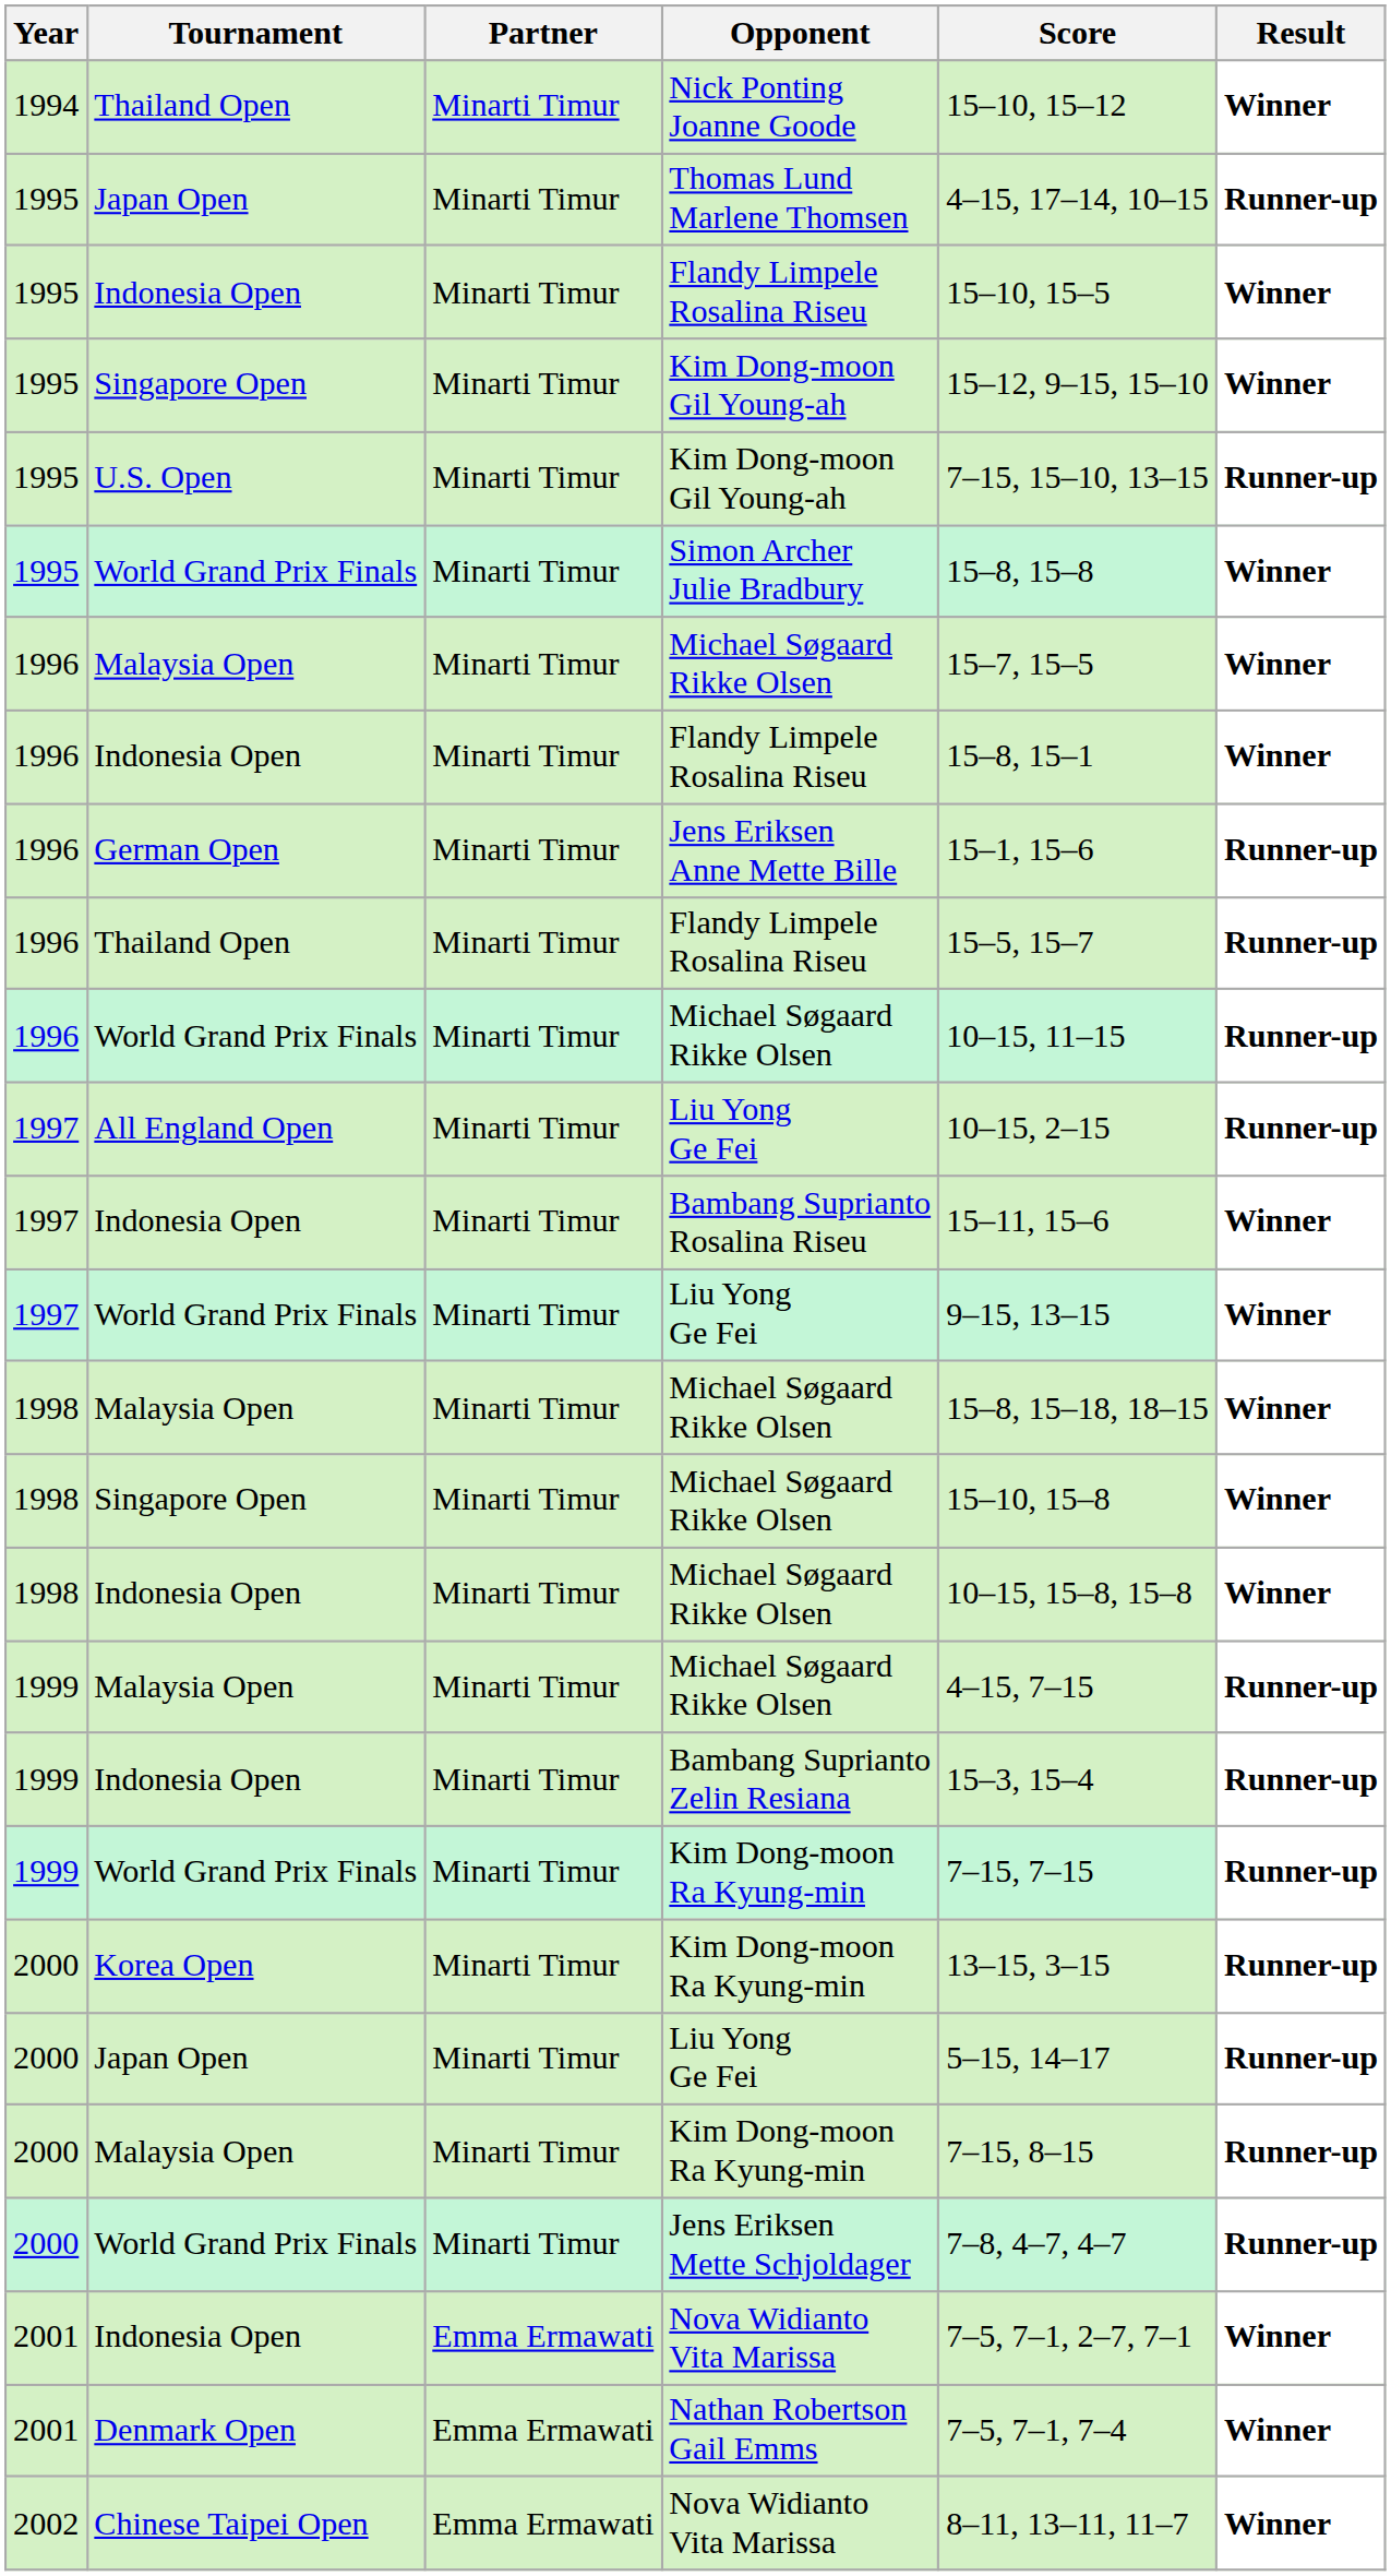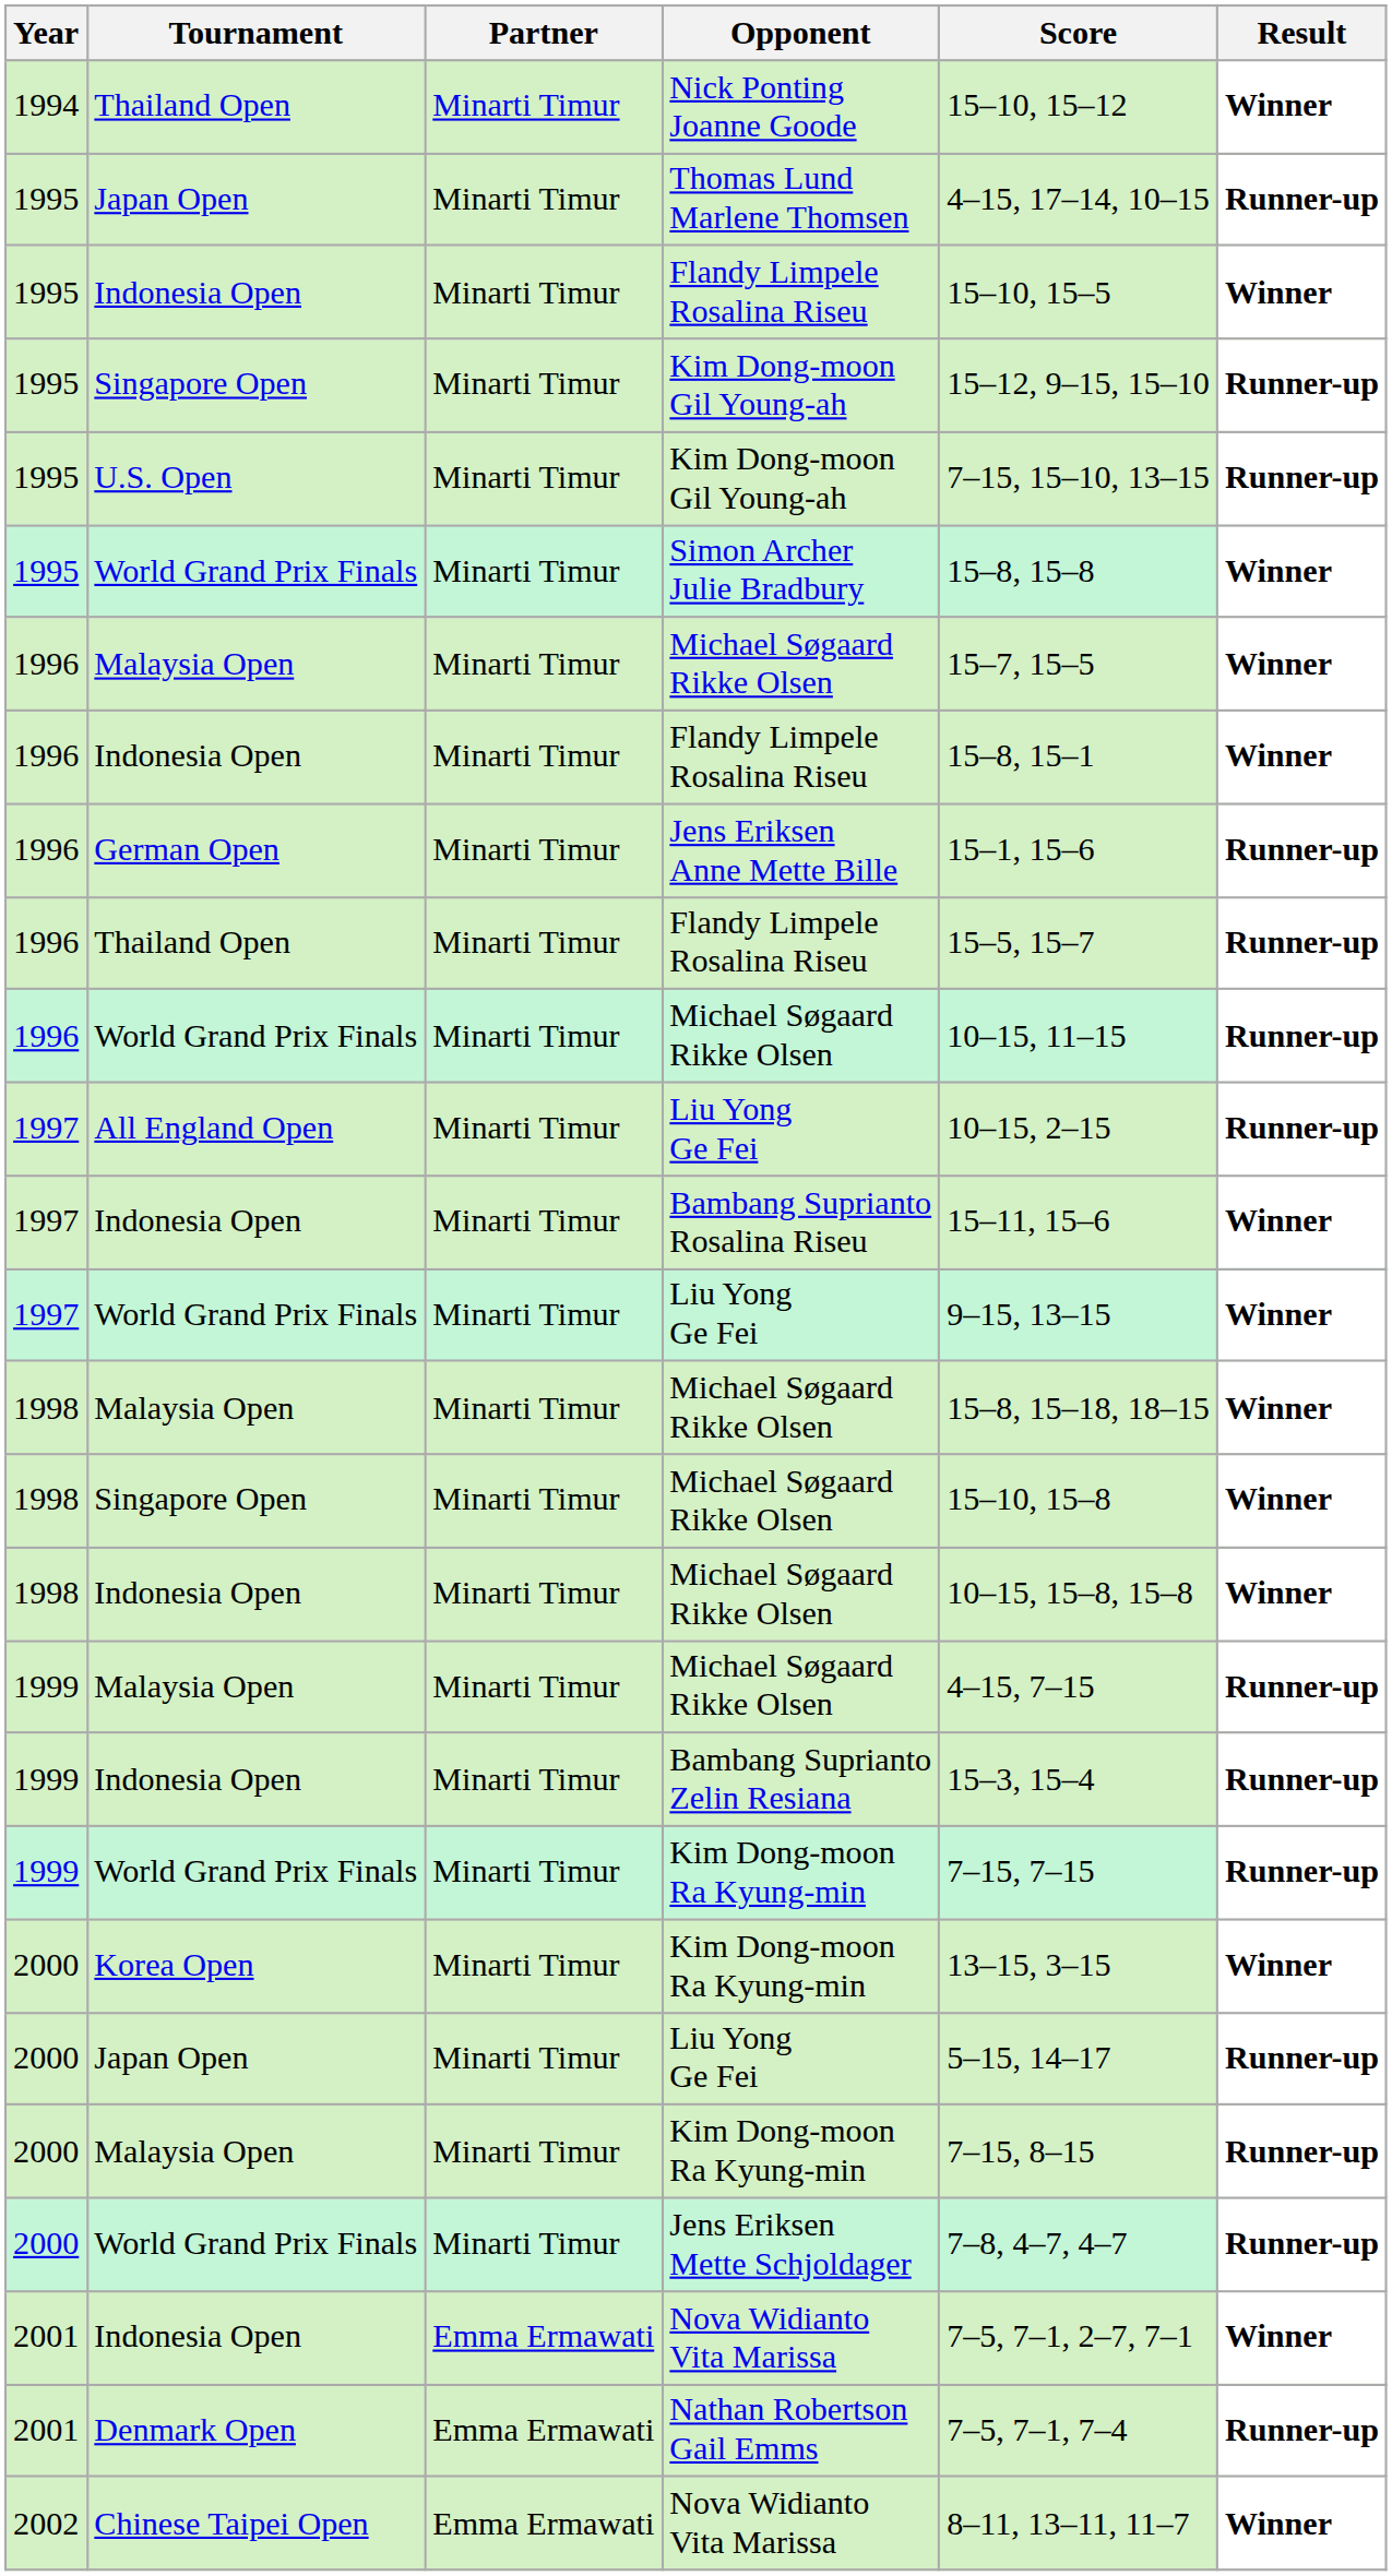Singapore Open / Kim Dong-moon Gil Young-ah | Result: Winner -> Runner-up
Korea Open / Kim Dong-moon Ra Kyung-min | Result: Runner-up -> Winner
Nathan Robertson Gail Emms | Result: Winner -> Runner-up
